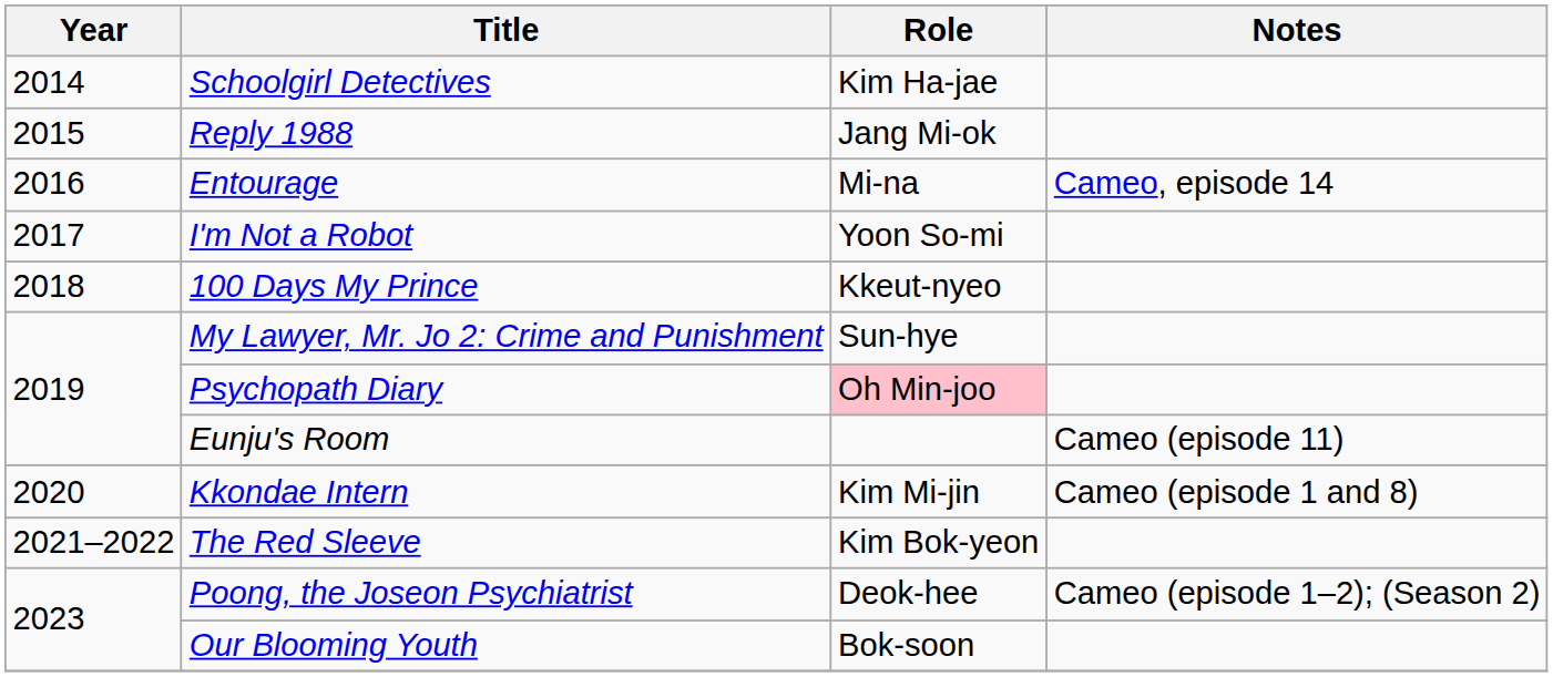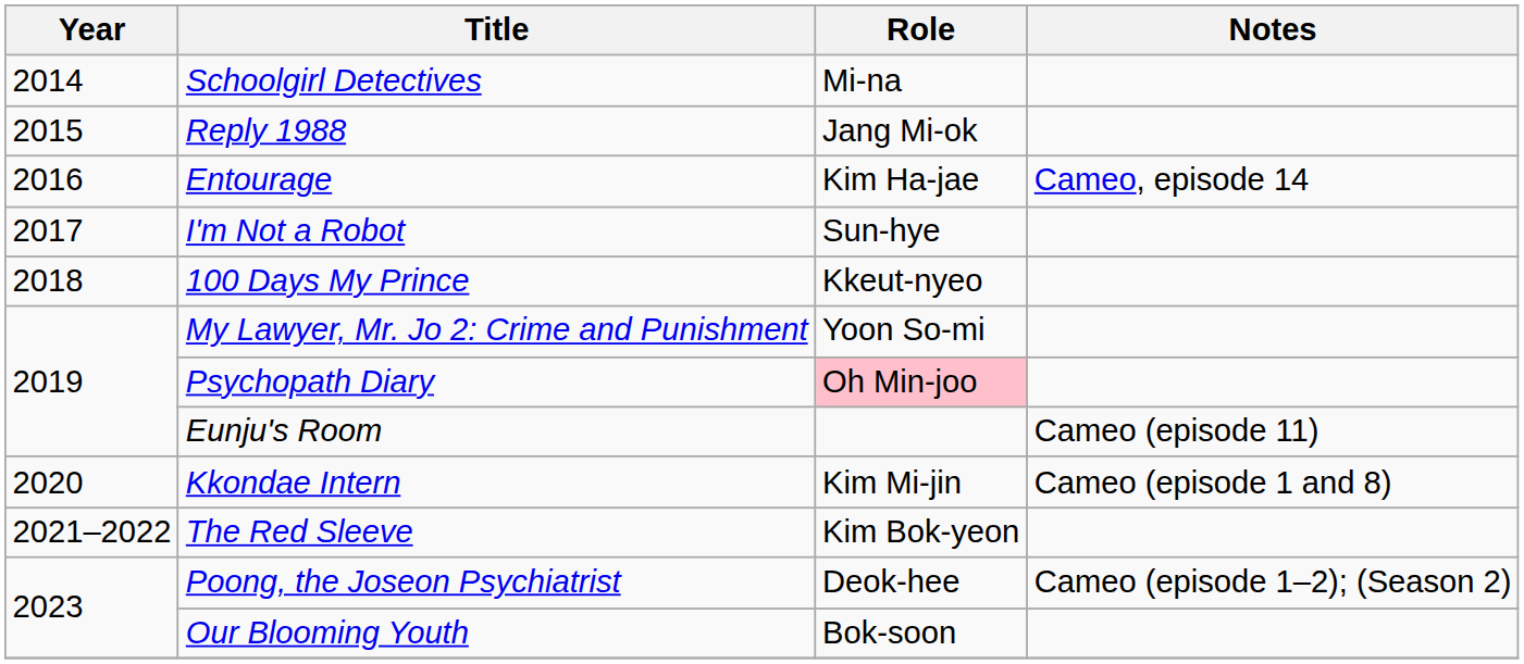Schoolgirl Detectives | Role: Kim Ha-jae -> Mi-na
Entourage | Role: Mi-na -> Kim Ha-jae
I'm Not a Robot | Role: Yoon So-mi -> Sun-hye
My Lawyer, Mr. Jo 2: Crime and Punishment | Role: Sun-hye -> Yoon So-mi
